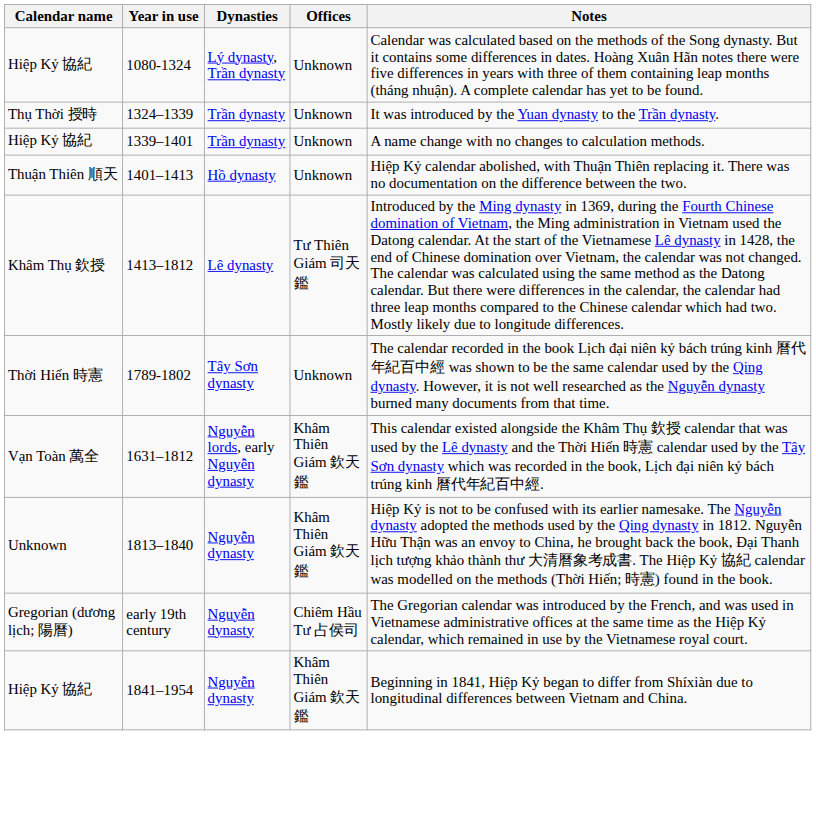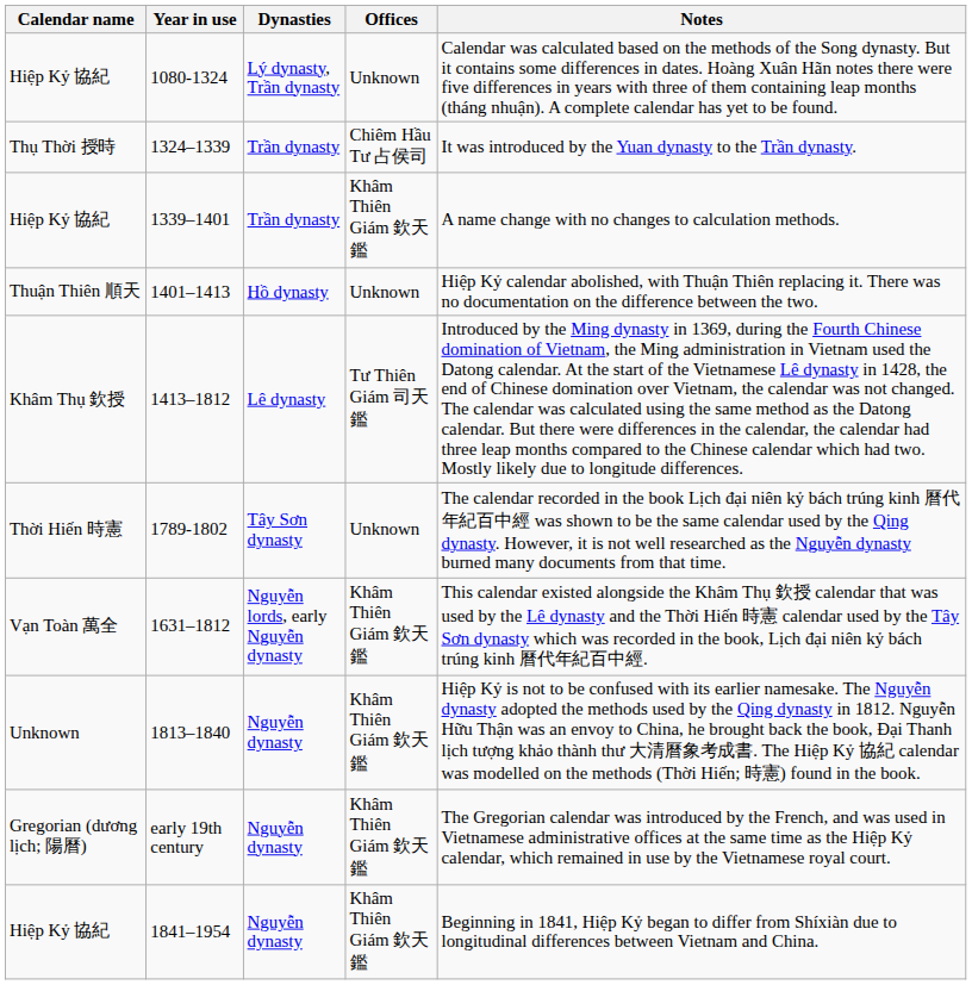1324–1339 | Offices: Unknown -> Chiêm Hầu Tư 占侯司
1339–1401 | Offices: Unknown -> Khâm Thiên Giám 欽天鑑
early 19th century | Offices: Chiêm Hầu Tư 占侯司 -> Khâm Thiên Giám 欽天鑑
